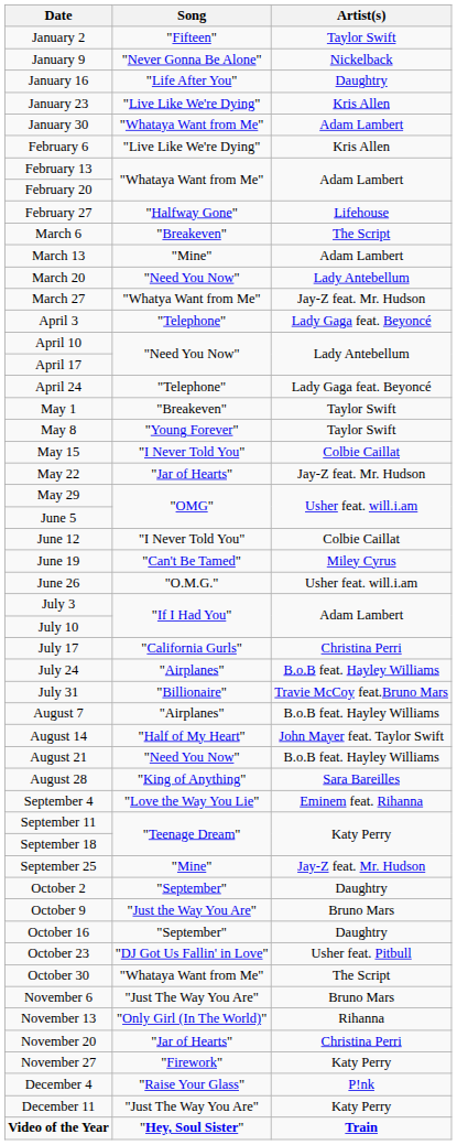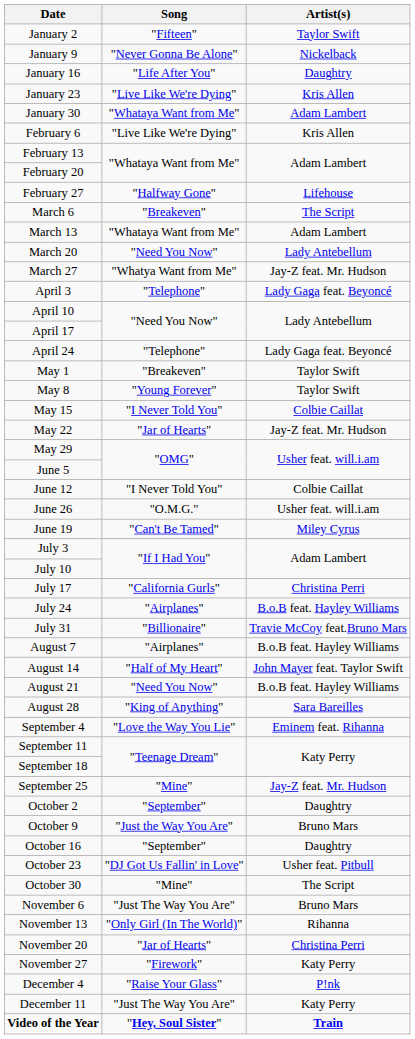March 13 | Song: "Mine" -> "Whataya Want from Me"
rows swapped: June 19 <-> June 26
October 30 | Song: "Whataya Want from Me" -> "Mine"
